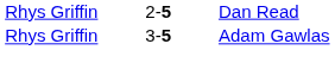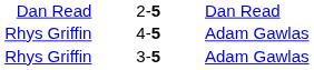2-5 | column 1: Rhys Griffin -> Dan Read
+ row: Rhys Griffin | 4-5 | Adam Gawlas
